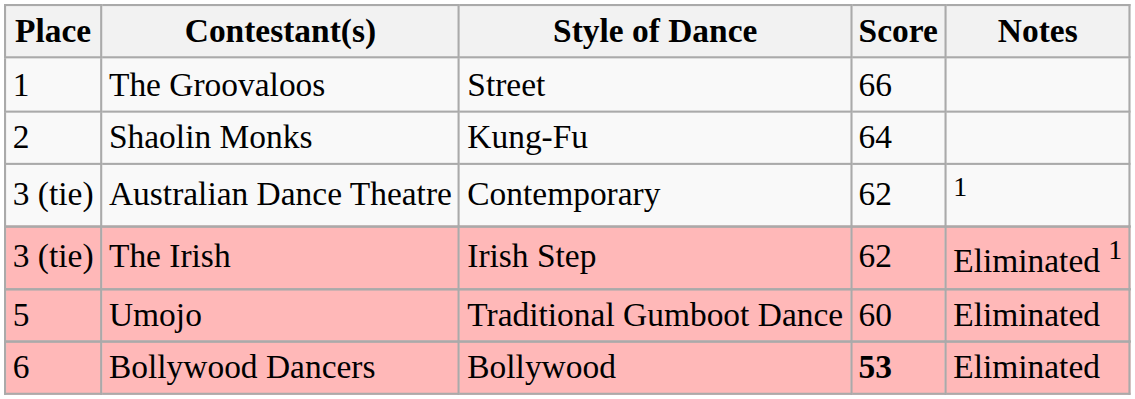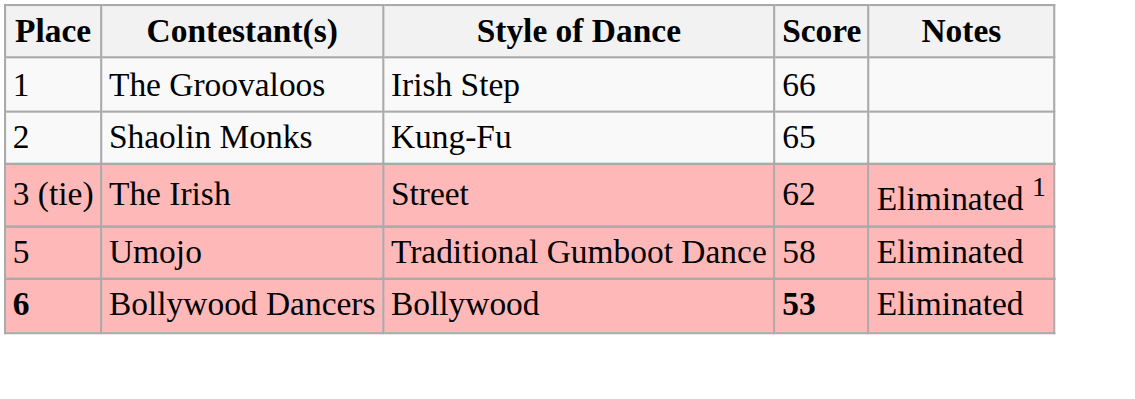The Groovaloos | Style of Dance: Street -> Irish Step
Shaolin Monks | Score: 64 -> 65
- row: 3 (tie) | Australian Dance Theatre | Contemporary | 62 | 1
The Irish | Style of Dance: Irish Step -> Street
Umojo | Score: 60 -> 58
Bollywood Dancers | Place: normal -> bold
